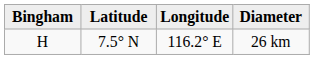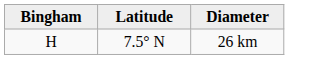- column: Longitude | 116.2° E
